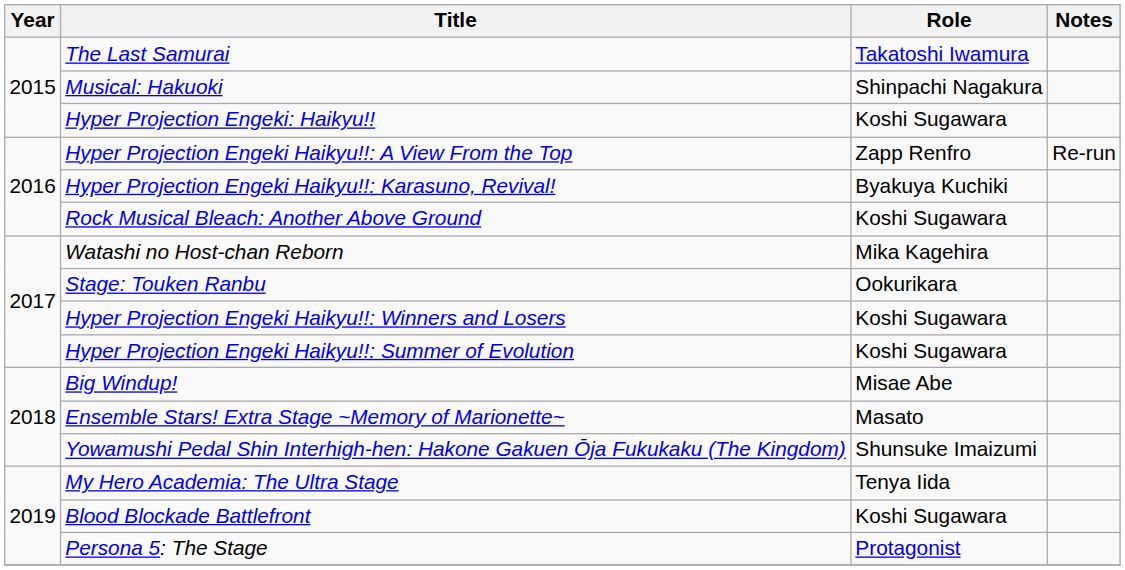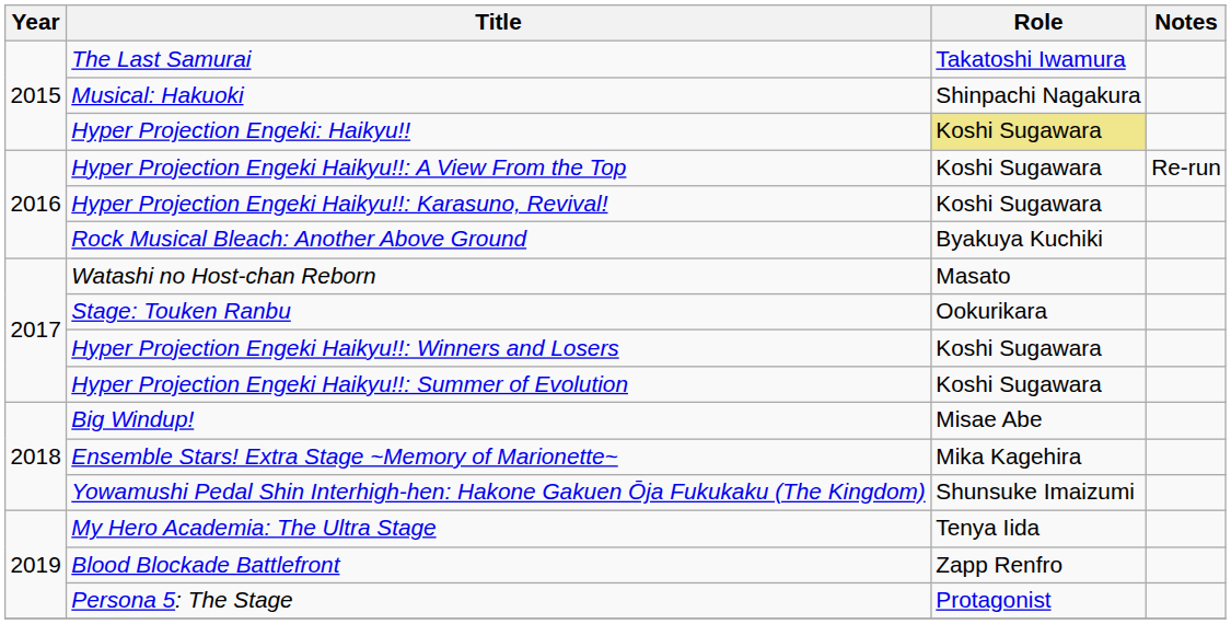Hyper Projection Engeki: Haikyu!! | Role: no background -> khaki background
Hyper Projection Engeki Haikyu!!: A View From the Top | Role: Zapp Renfro -> Koshi Sugawara
Hyper Projection Engeki Haikyu!!: Karasuno, Revival! | Role: Byakuya Kuchiki -> Koshi Sugawara
Rock Musical Bleach: Another Above Ground | Role: Koshi Sugawara -> Byakuya Kuchiki
Watashi no Host-chan Reborn | Role: Mika Kagehira -> Masato
Ensemble Stars! Extra Stage ~Memory of Marionette~ | Role: Masato -> Mika Kagehira
Blood Blockade Battlefront | Role: Koshi Sugawara -> Zapp Renfro
